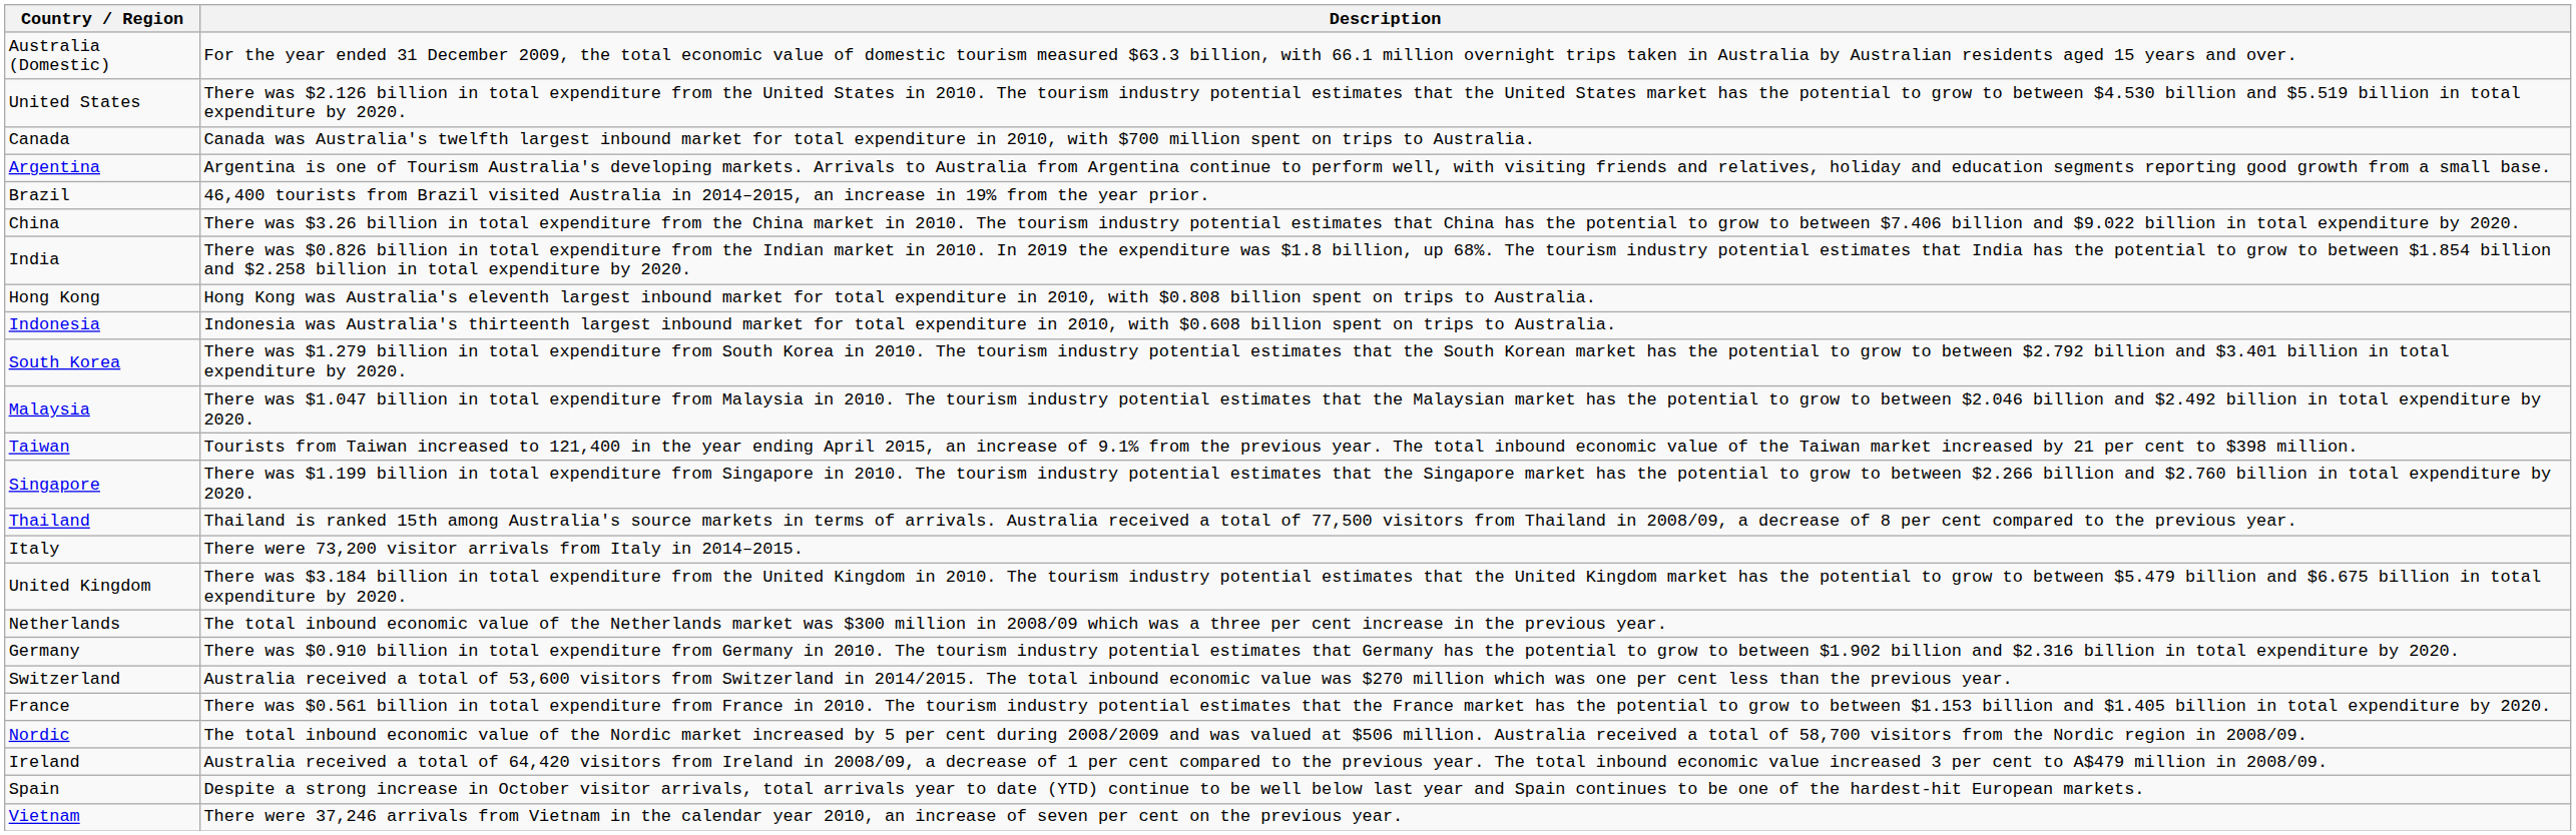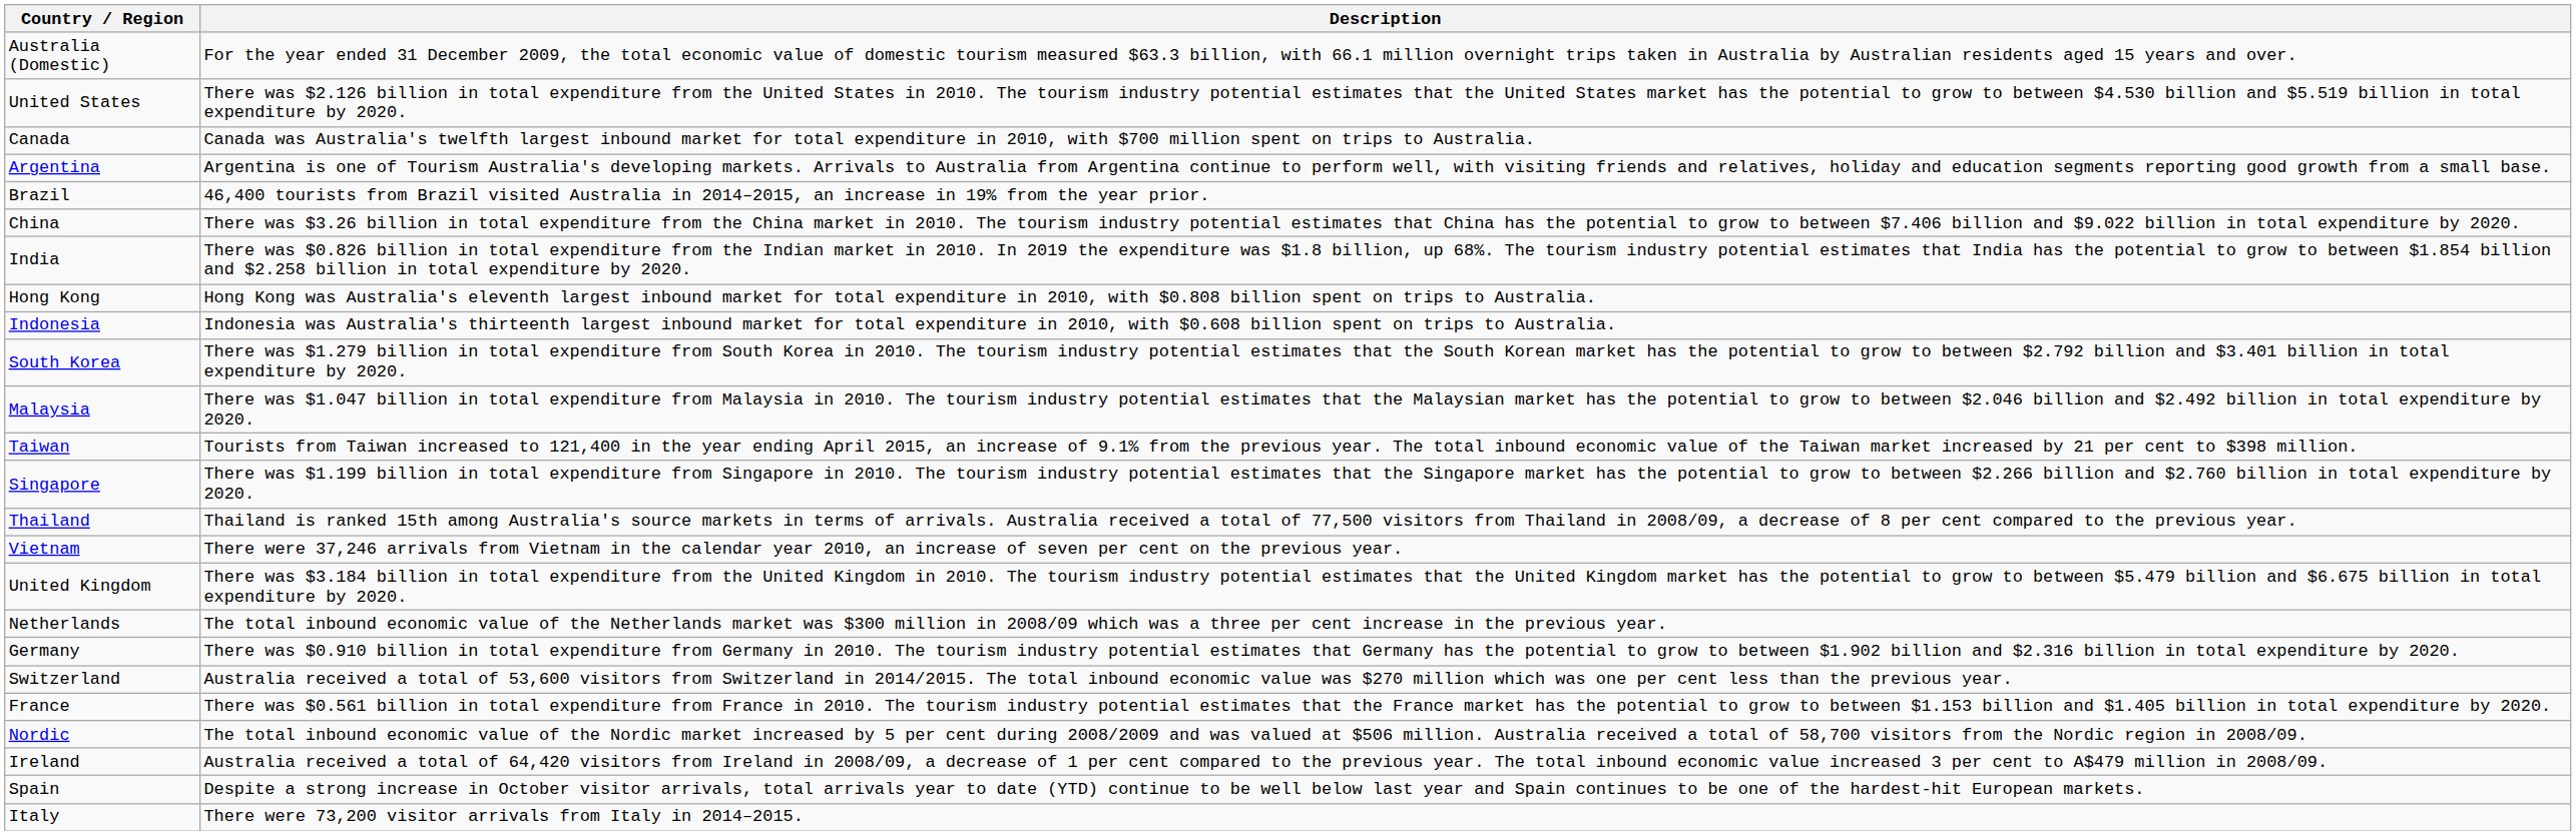rows swapped: Vietnam <-> Italy
